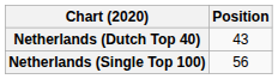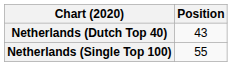Netherlands (Single Top 100) | Position: 56 -> 55
